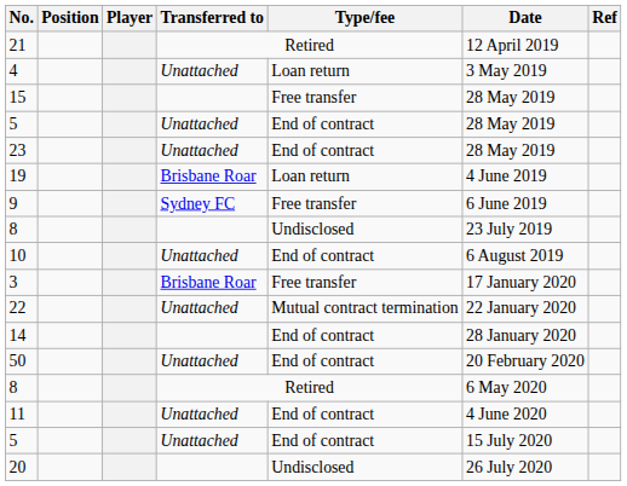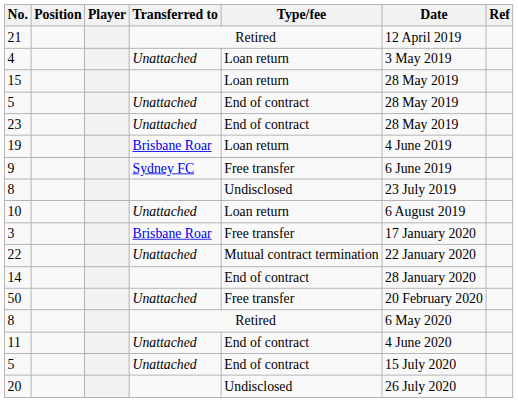15 | Type/fee: Free transfer -> Loan return
10 | Type/fee: End of contract -> Loan return
50 | Type/fee: End of contract -> Free transfer
